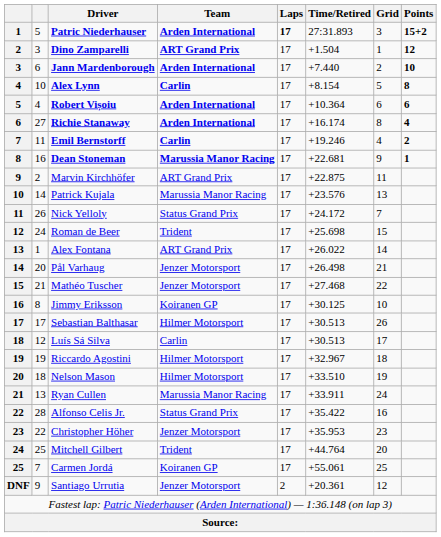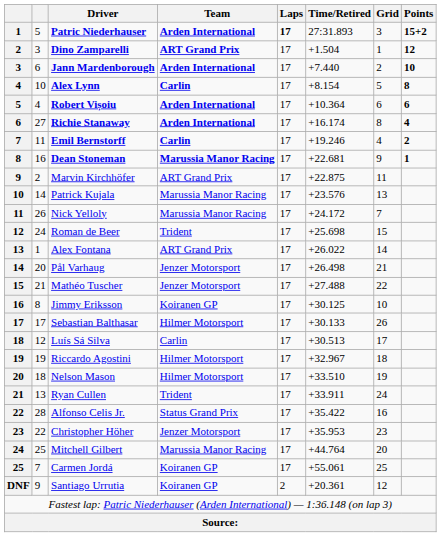Nick Yelloly | Team: Status Grand Prix -> Marussia Manor Racing
Mathéo Tuscher | Time/Retired: +27.468 -> +27.488
Sebastian Balthasar | Time/Retired: +30.513 -> +30.133
Ryan Cullen | Team: Marussia Manor Racing -> Trident
Mitchell Gilbert | Team: Trident -> Marussia Manor Racing
Santiago Urrutia | Team: Jenzer Motorsport -> Koiranen GP
